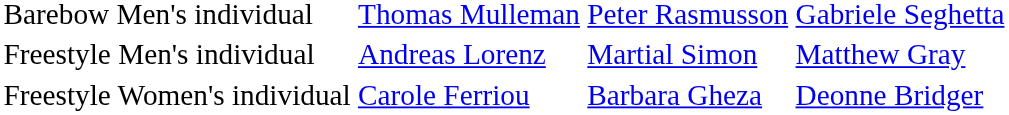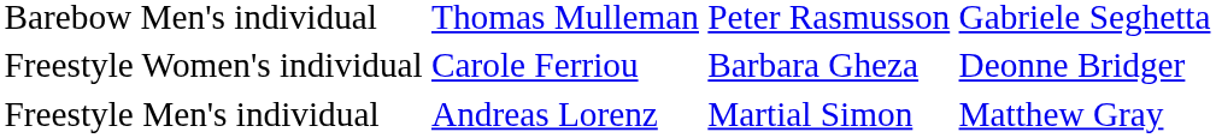rows swapped: Freestyle Men's individual <-> Freestyle Women's individual
